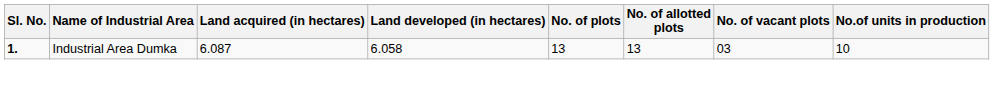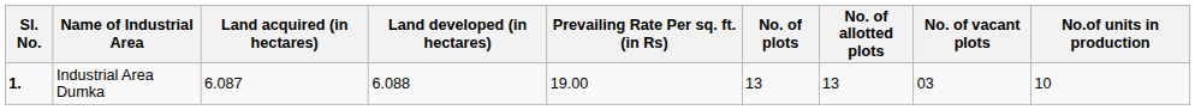+ column: Prevailing Rate Per sq. ft. (in Rs) | 19.00
Industrial Area Dumka | Land developed (in hectares): 6.058 -> 6.088
